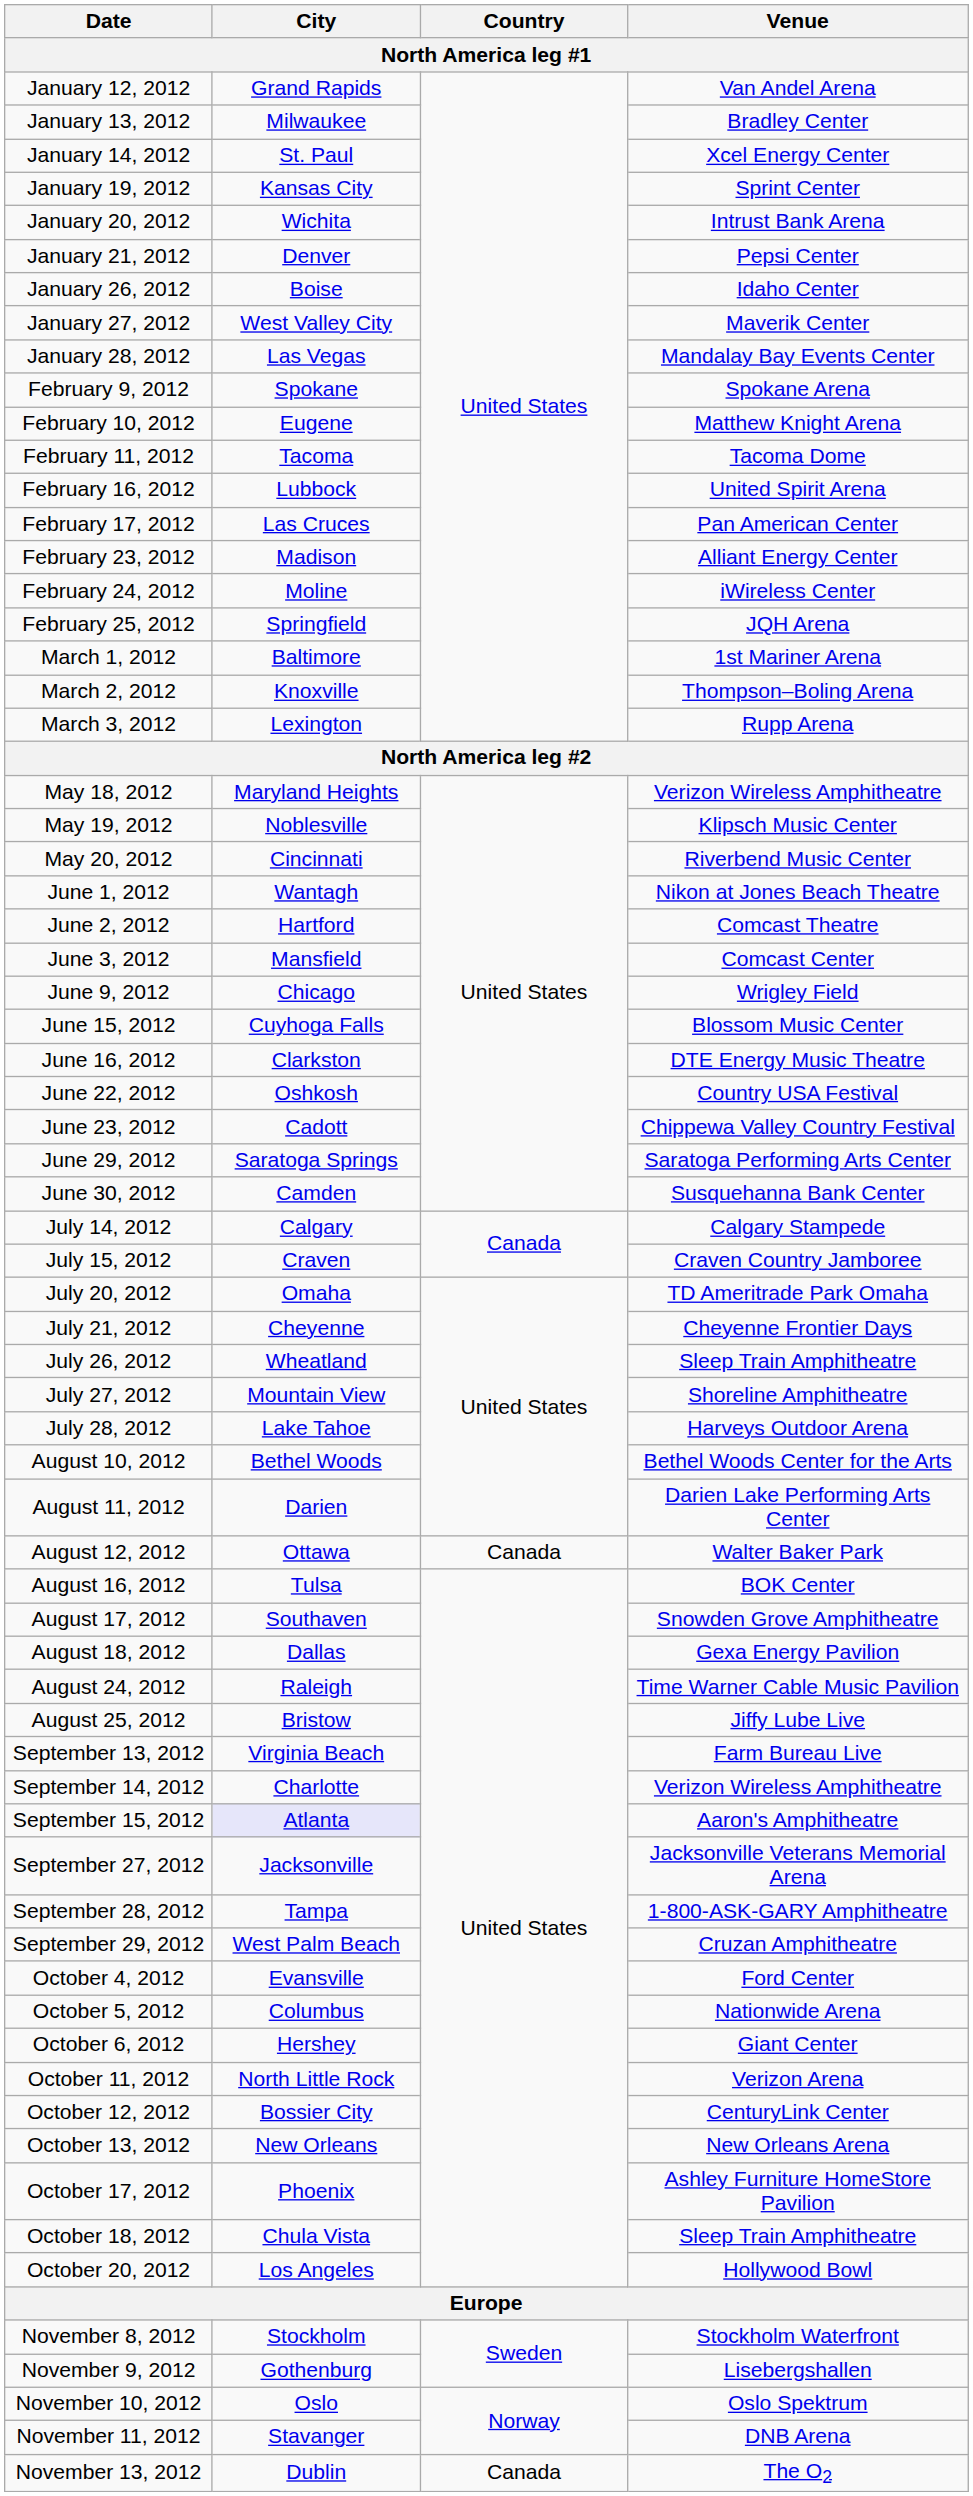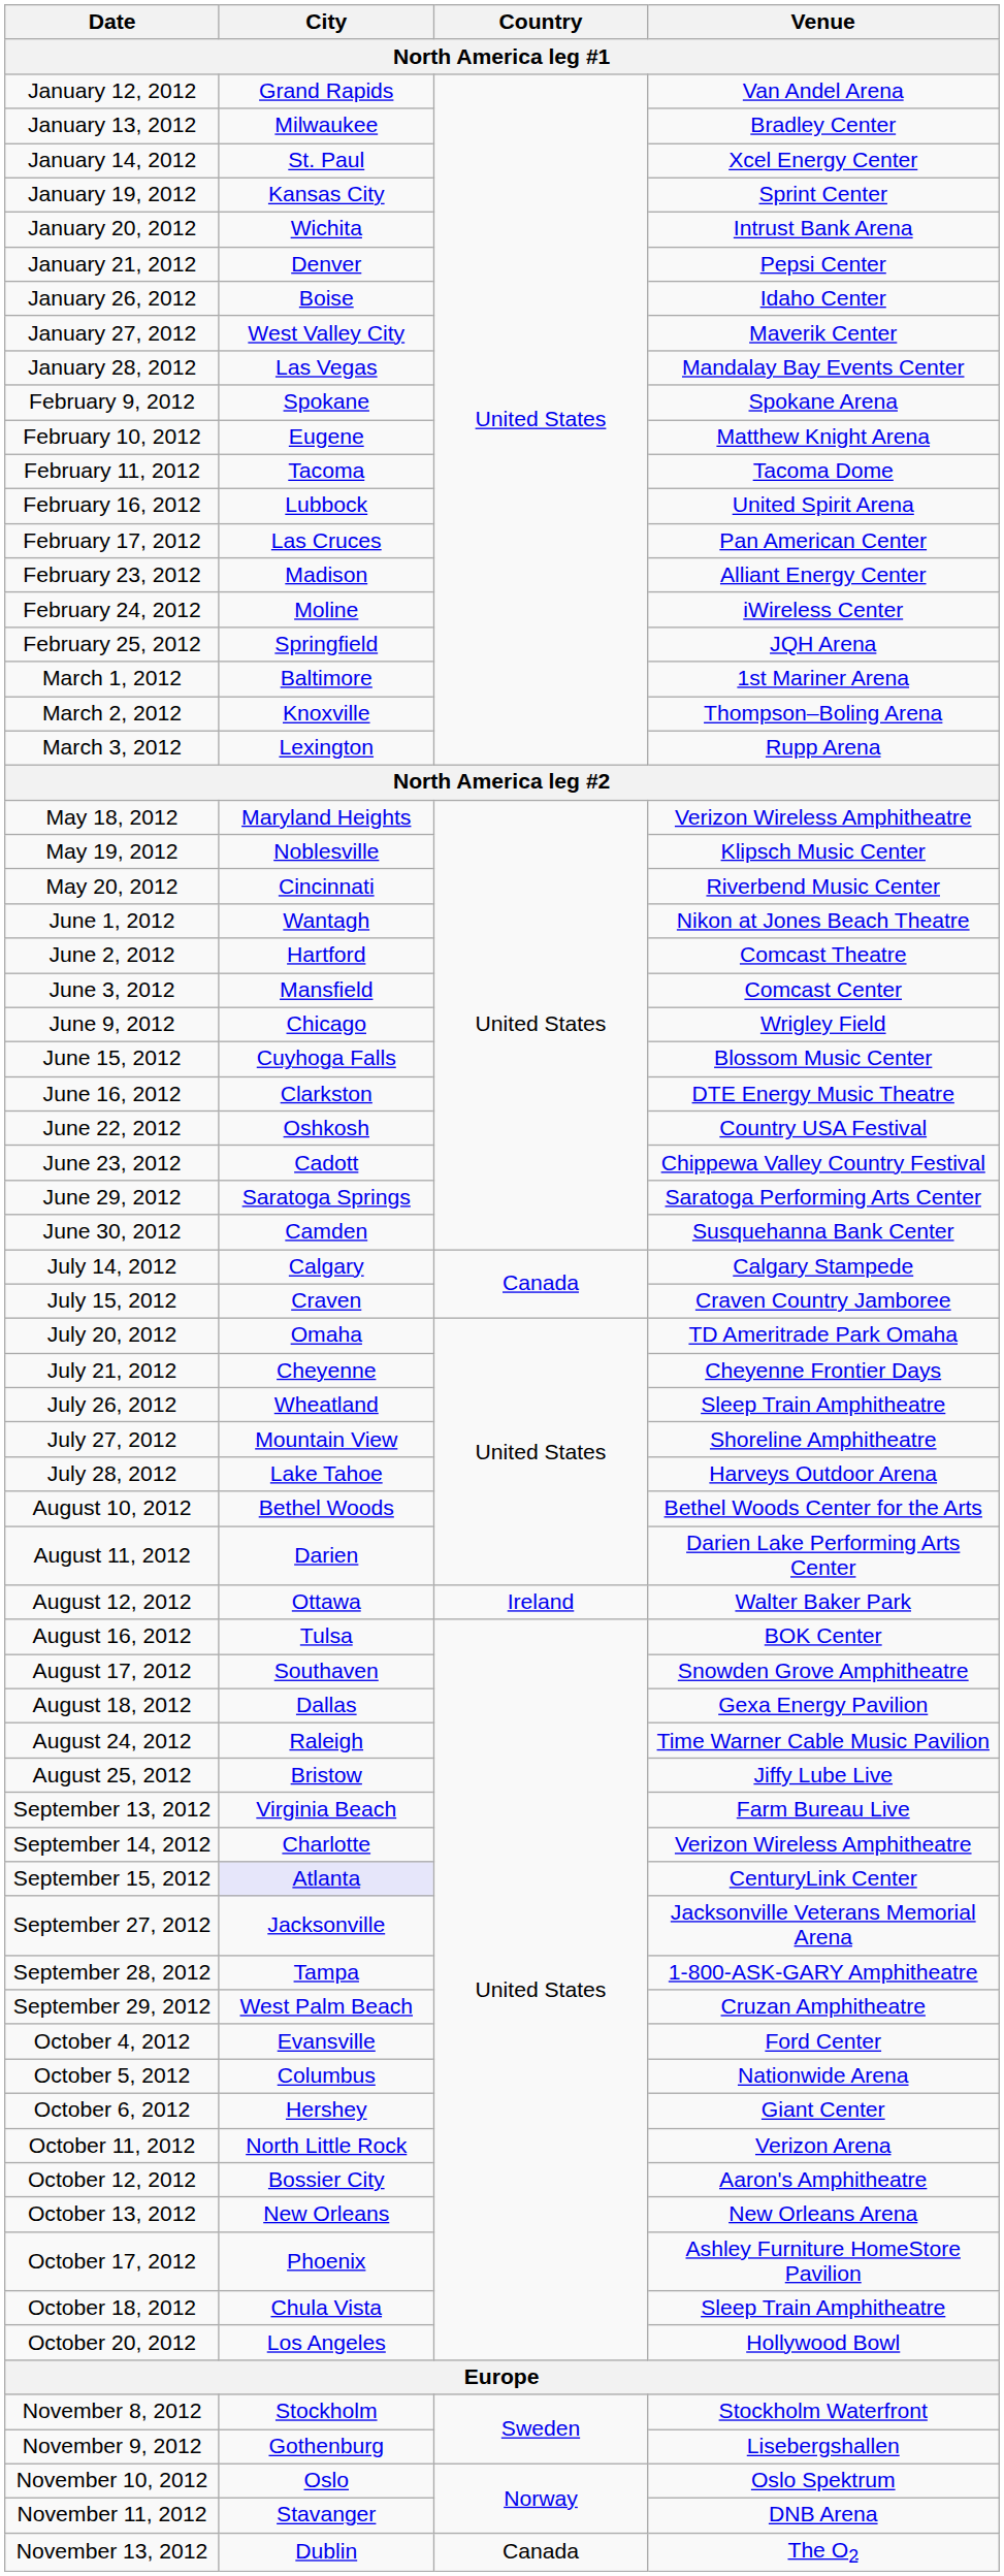August 12, 2012 | Country: Canada -> Ireland
September 15, 2012 | Venue: Aaron's Amphitheatre -> CenturyLink Center
October 12, 2012 | Venue: CenturyLink Center -> Aaron's Amphitheatre
